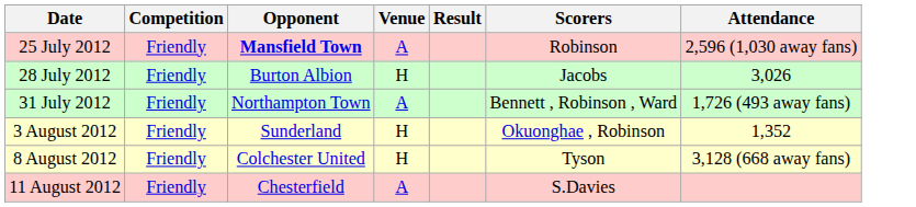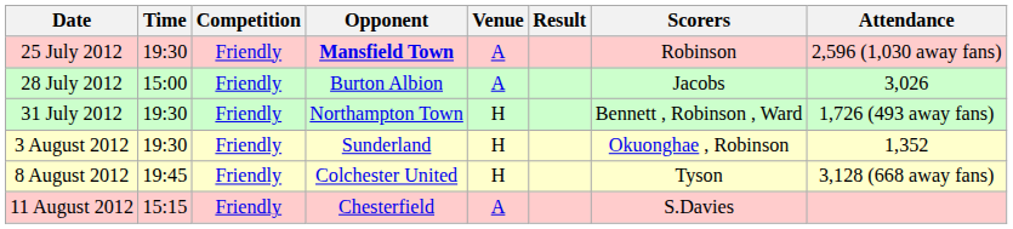+ column: Time | 19:30 | 15:00 | 19:30 | 19:30 | 19:45 | 15:15
28 July 2012 | Venue: H -> A
31 July 2012 | Venue: A -> H
